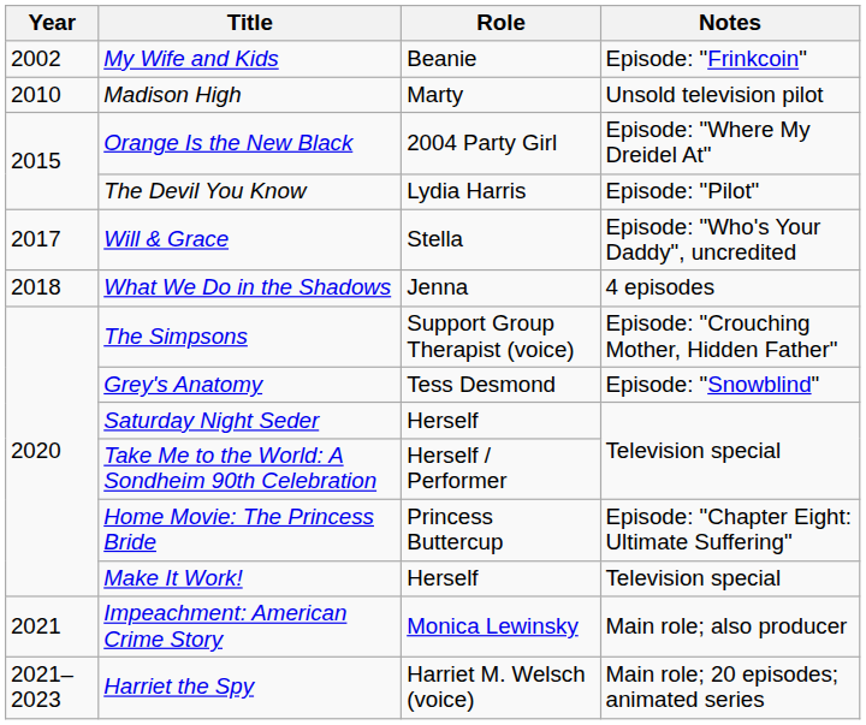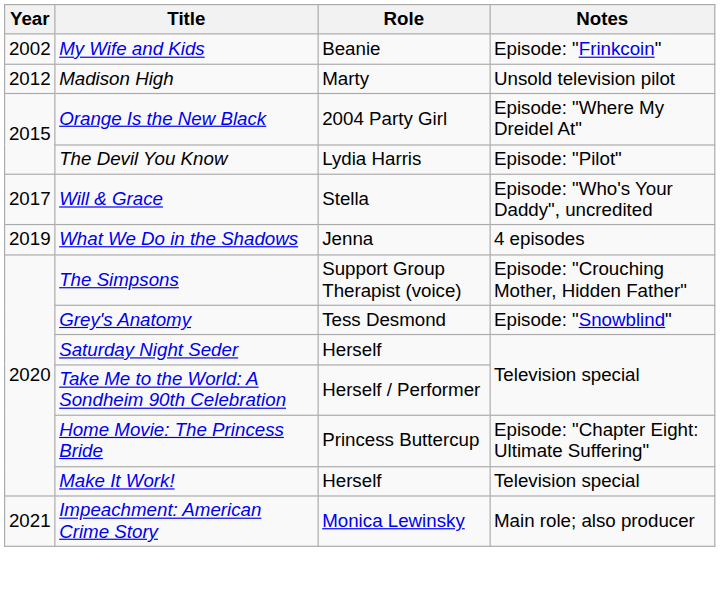Madison High | Year: 2010 -> 2012
What We Do in the Shadows | Year: 2018 -> 2019
- row: 2021–2023 | Harriet the Spy | Harriet M. Welsch (voice) | Main role; 20 episodes; animated series
